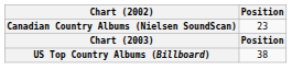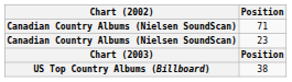+ row: Canadian Country Albums (Nielsen SoundScan) | 71
